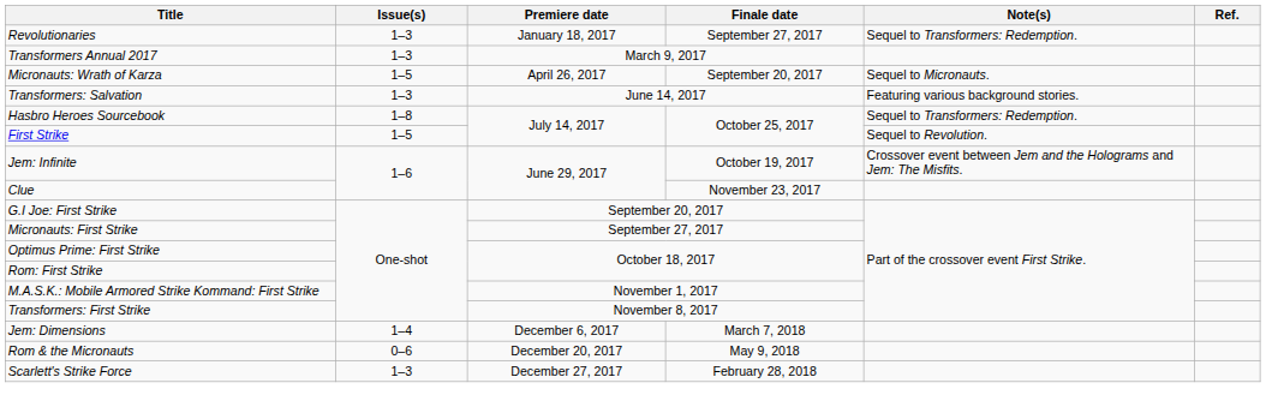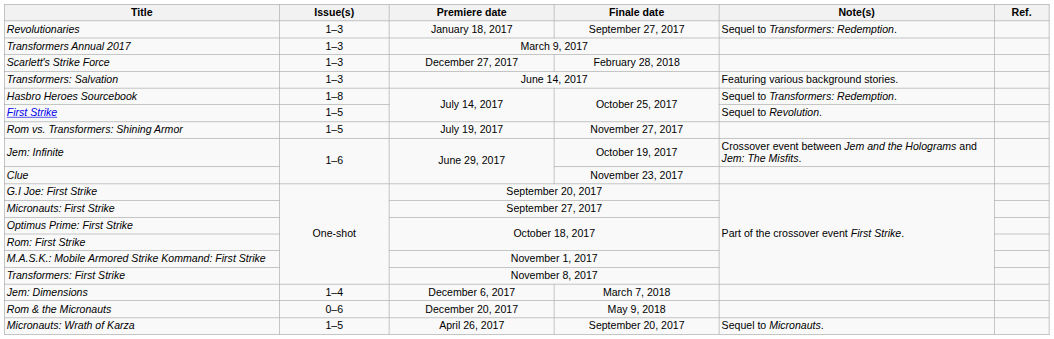rows swapped: Micronauts: Wrath of Karza <-> Scarlett's Strike Force
+ row: Rom vs. Transformers: Shining Armor | 1–5 | July 19, 2017 | November 27, 2017
